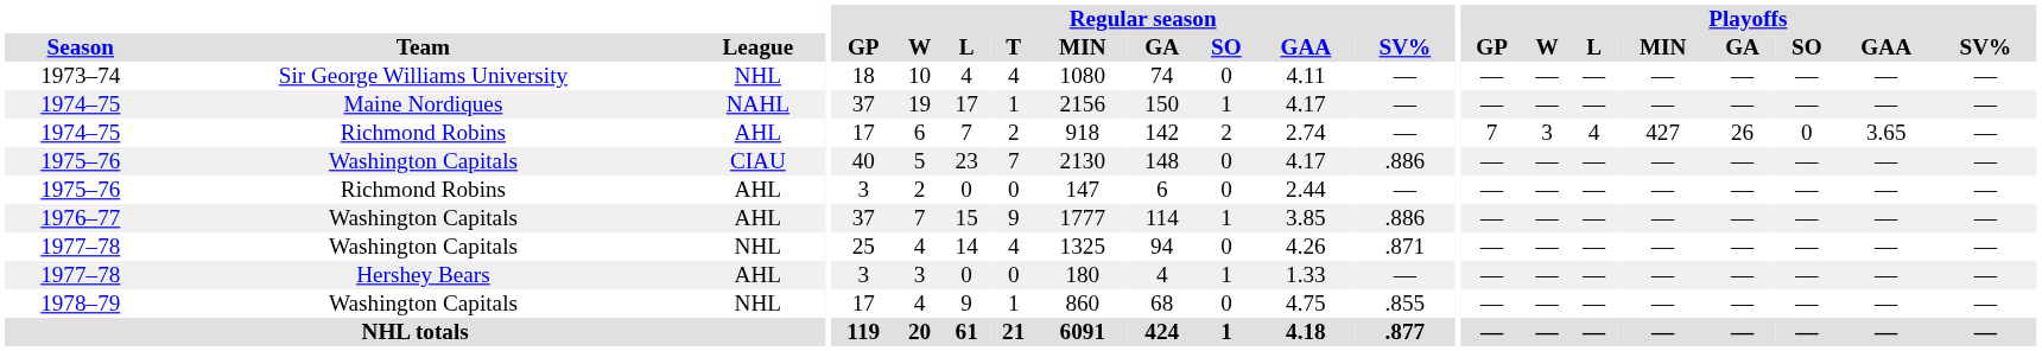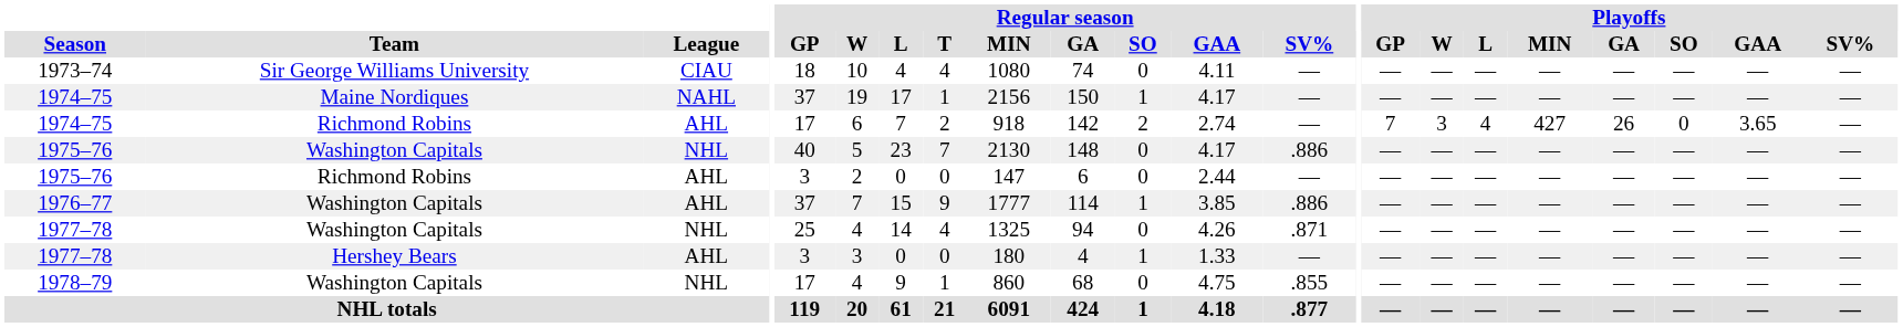1973–74 | League: NHL -> CIAU
1975–76 / Washington Capitals | League: CIAU -> NHL
